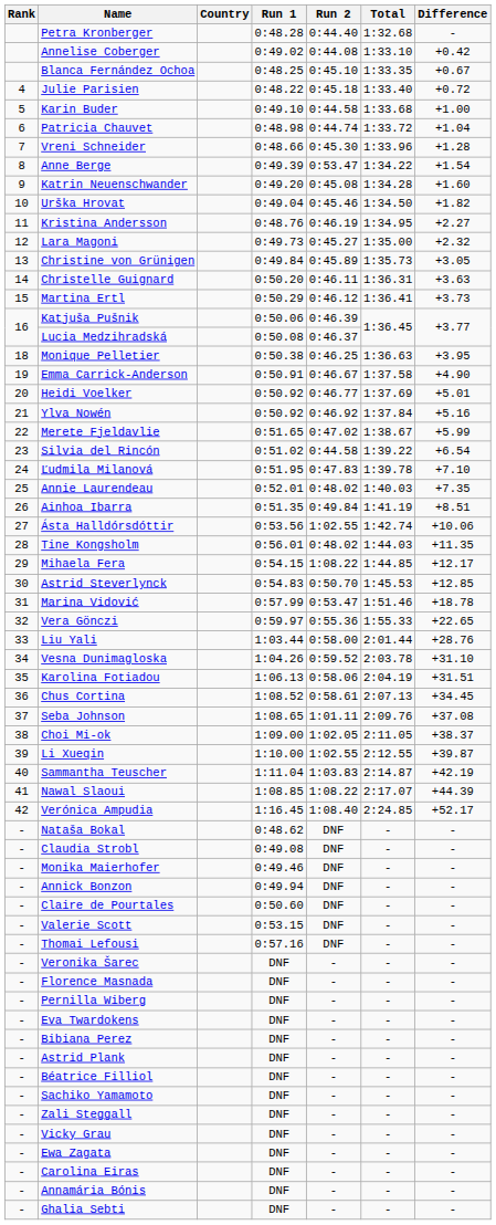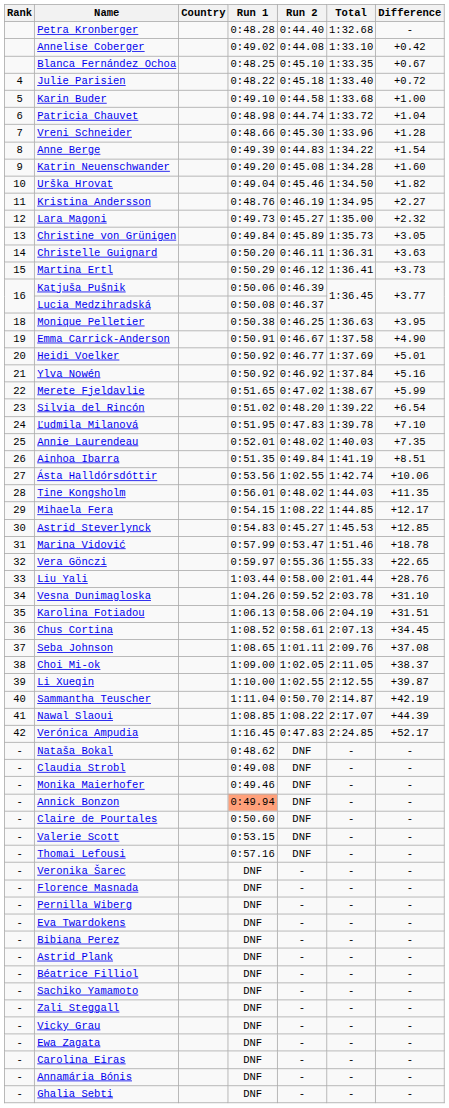Anne Berge | Run 2: 0:53.47 -> 0:44.83
Silvia del Rincón | Run 2: 0:44.58 -> 0:48.20
Astrid Steverlynck | Run 2: 0:50.70 -> 0:45.27
Sammantha Teuscher | Run 2: 1:03.83 -> 0:50.70
Verónica Ampudia | Run 2: 1:08.40 -> 0:47.83
Annick Bonzon | Run 1: no background -> lightsalmon background
